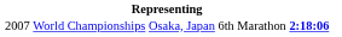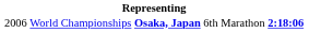World Championships | column 1: 2007 -> 2006
World Championships | column 3: normal -> bold
